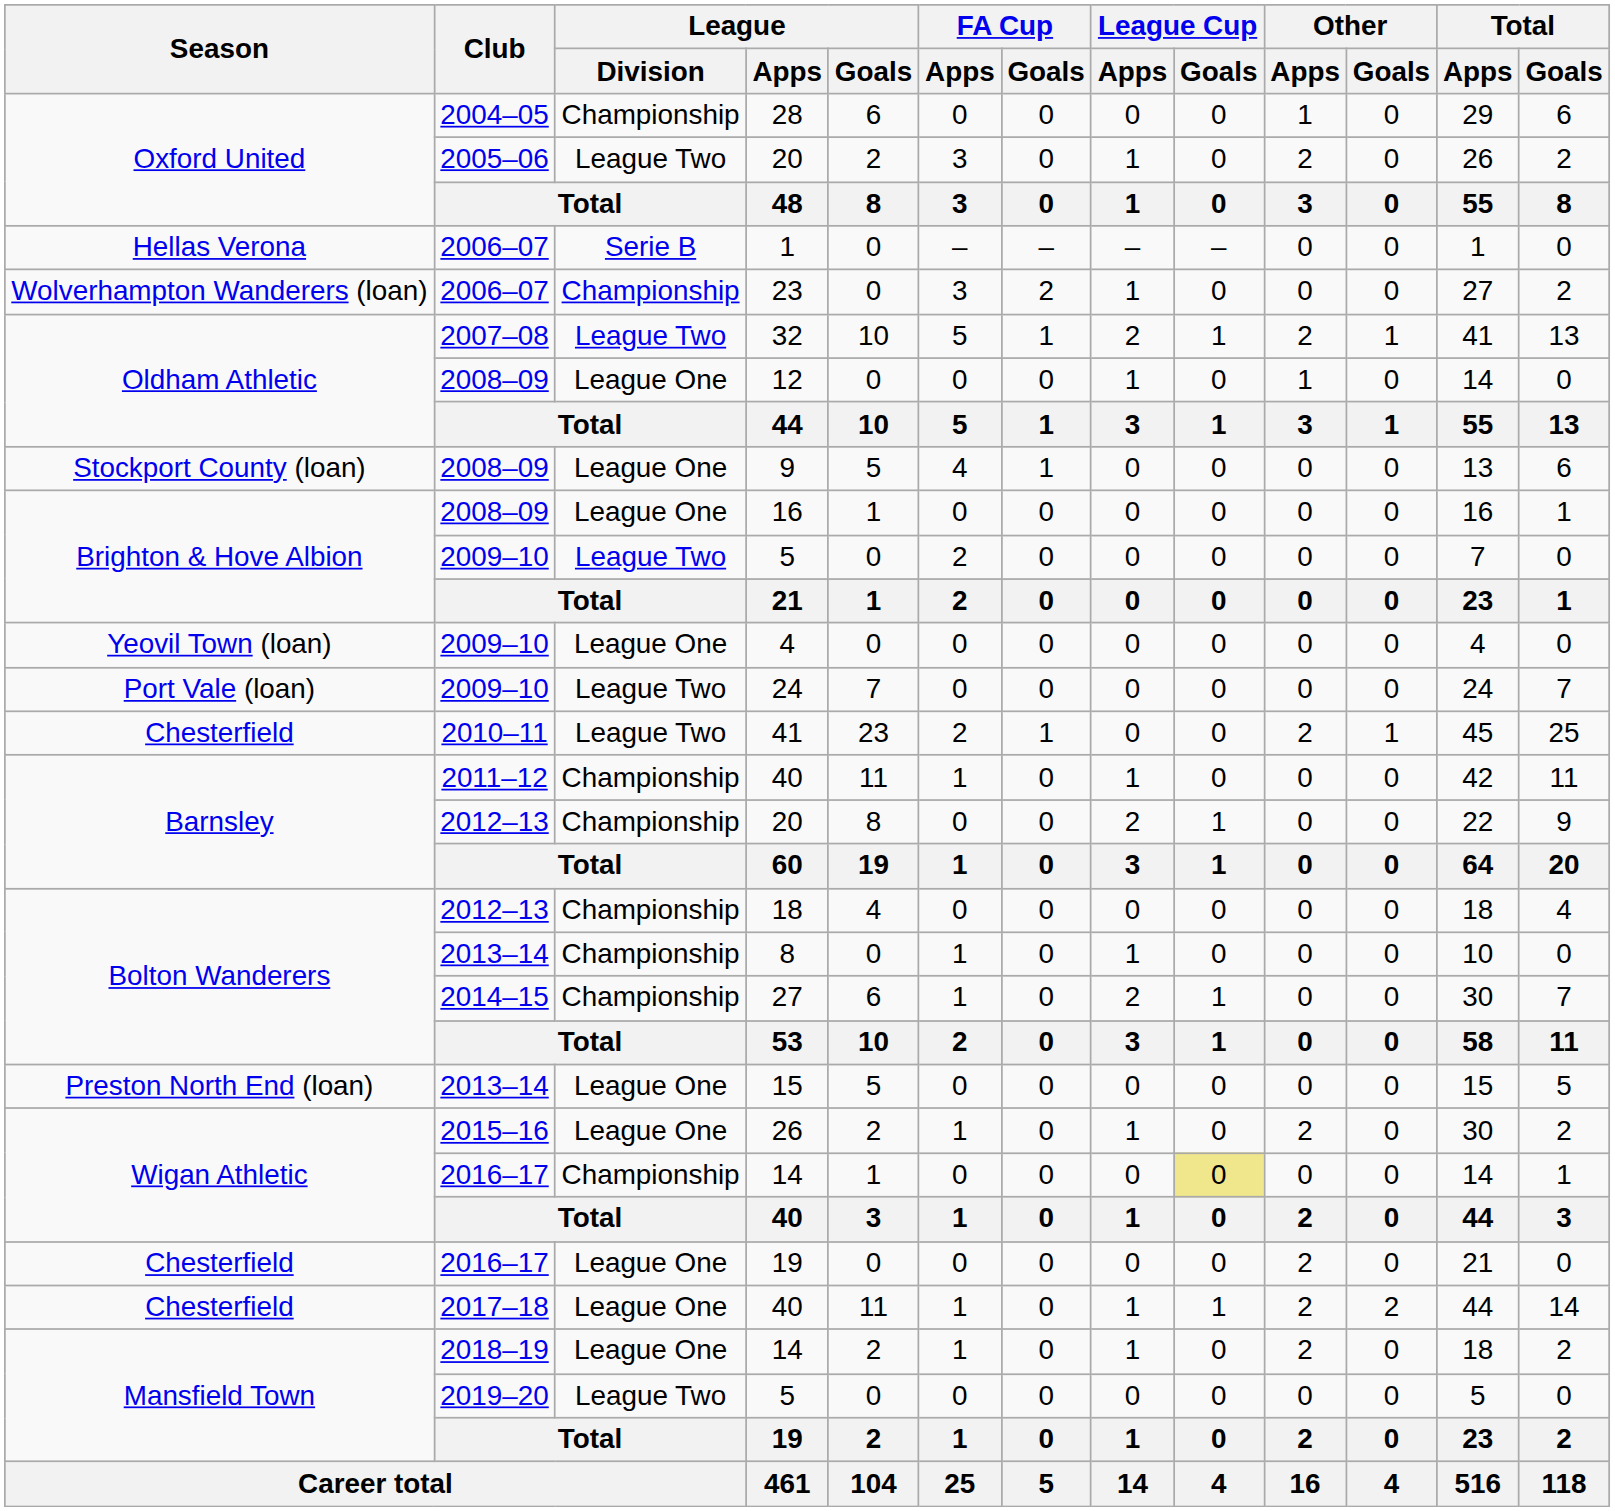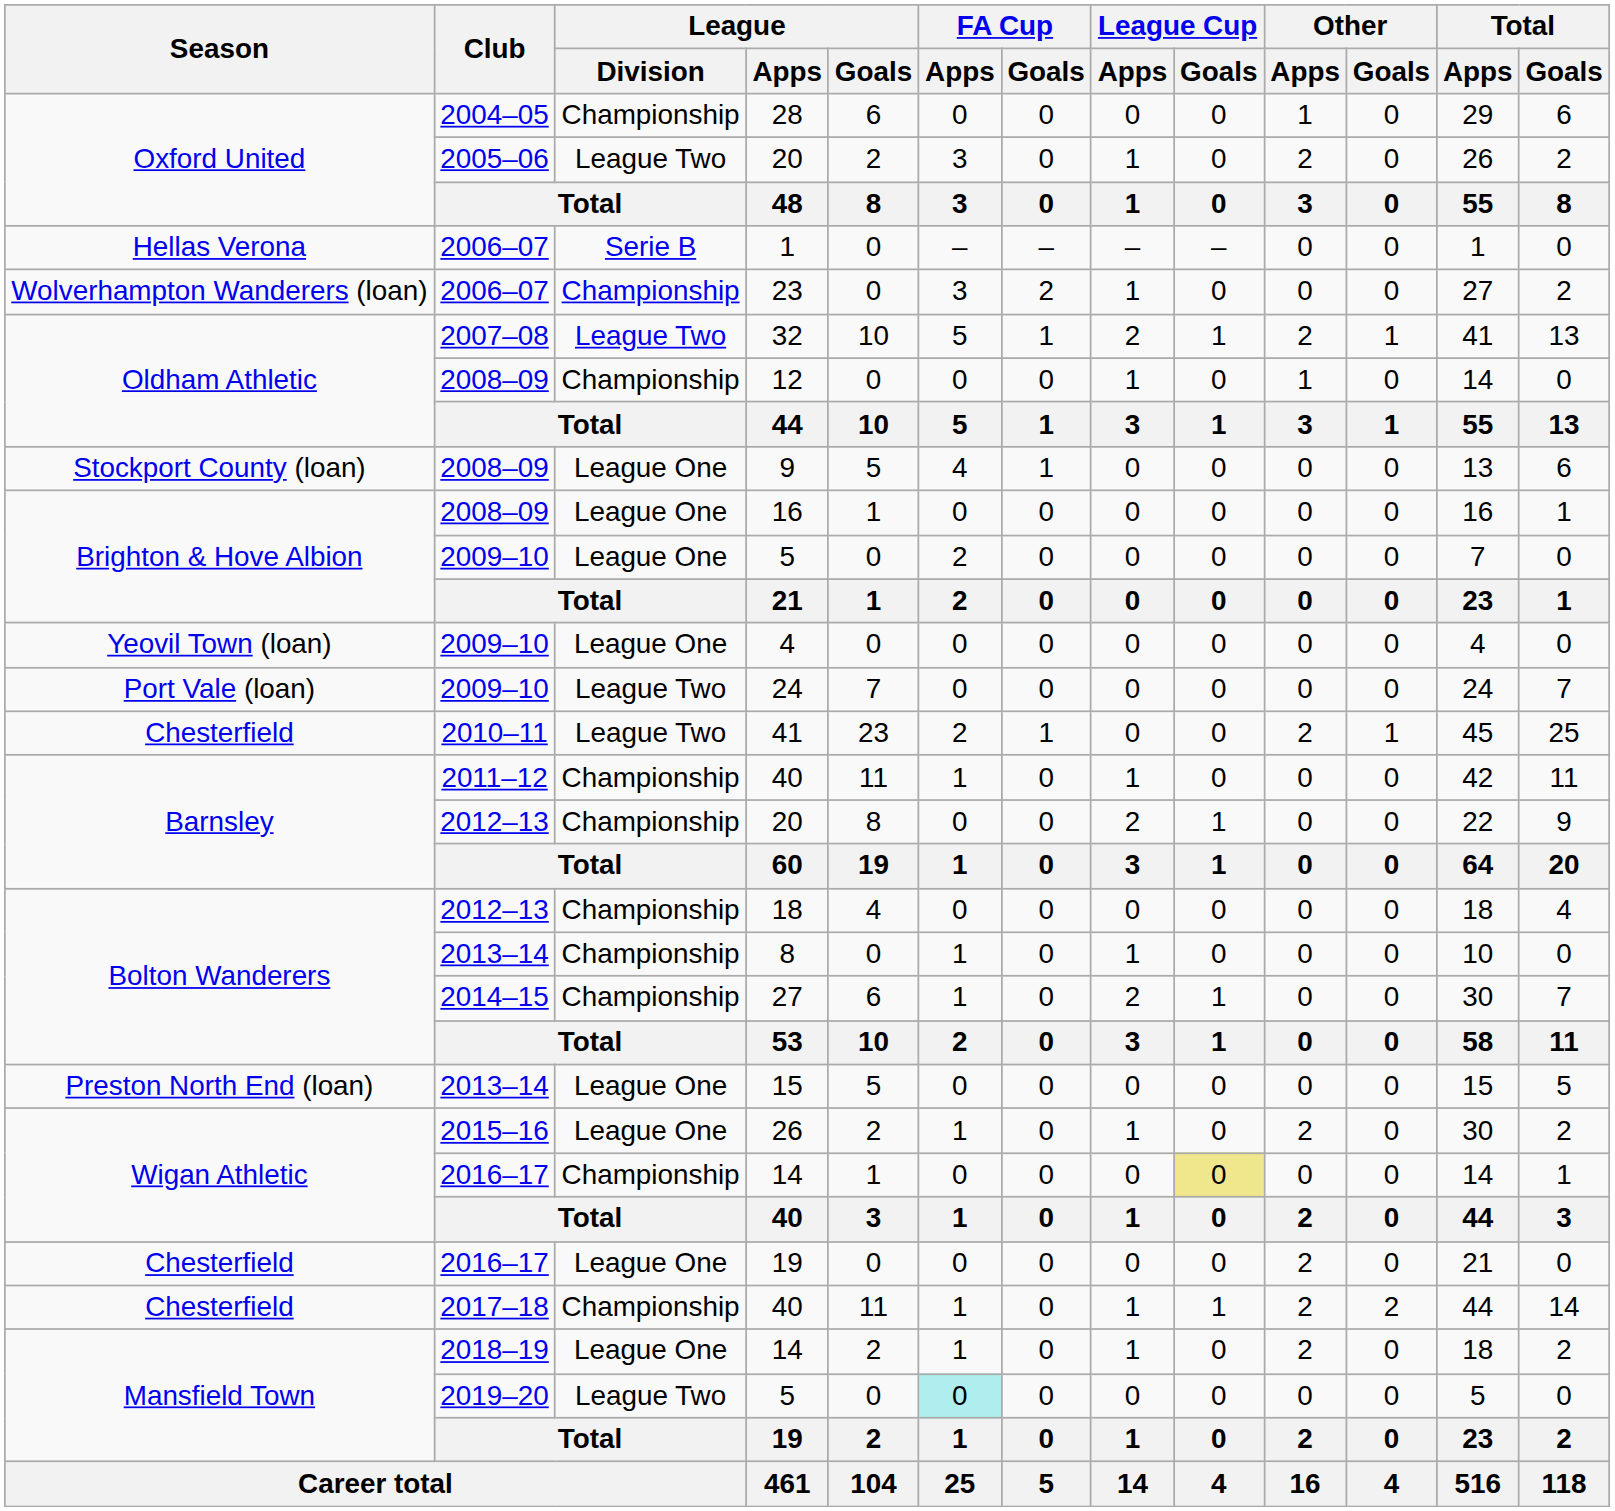12 | League / Division: League One -> Championship
2009–10 / 5 | League / Division: League Two -> League One
2017–18 / 40 | League / Division: League One -> Championship
2019–20 / 5 | FA Cup / Apps: no background -> paleturquoise background
